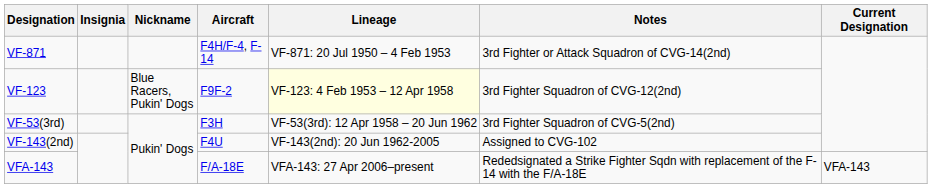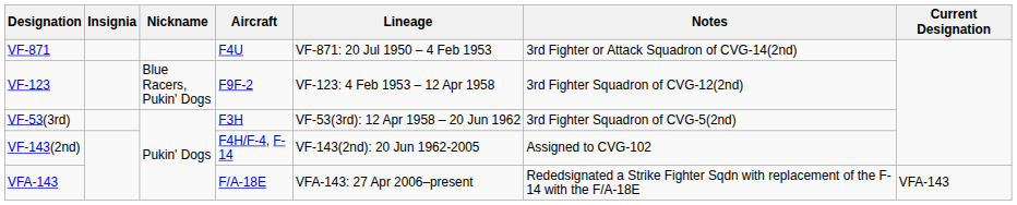VF-871 | Aircraft: F4H/F-4, F-14 -> F4U
VF-123 | Lineage: lightyellow background -> no background
VF-143(2nd) | Aircraft: F4U -> F4H/F-4, F-14
